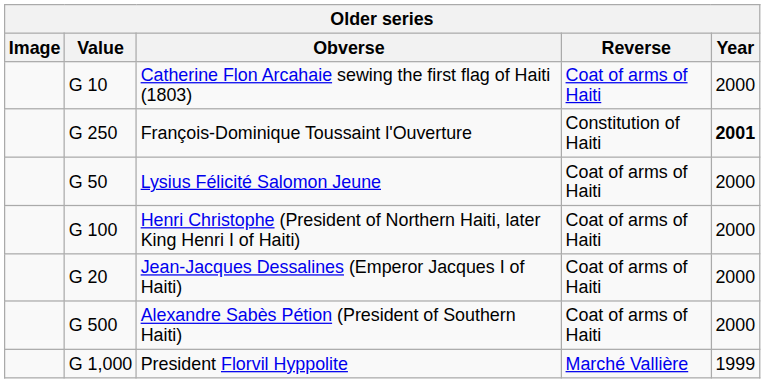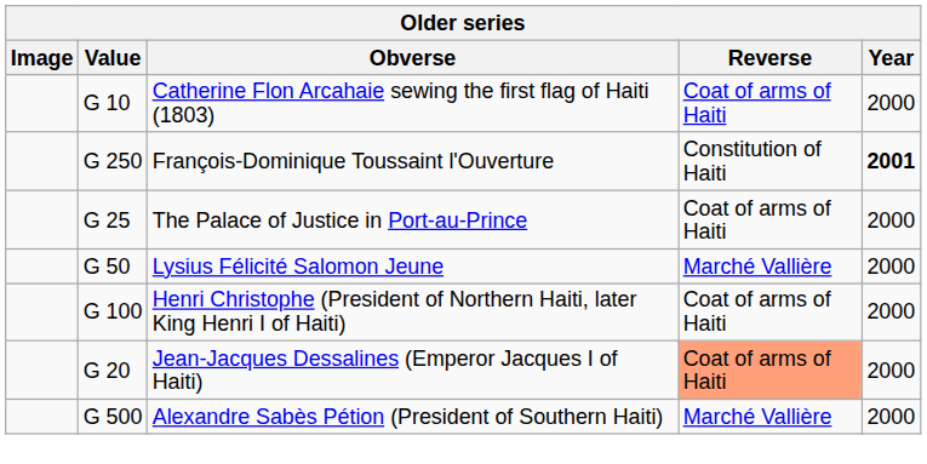+ row: G 25 | The Palace of Justice in Port-au-Prince | Coat of arms of Haiti | 2000
Lysius Félicité Salomon Jeune | Reverse: Coat of arms of Haiti -> Marché Vallière
Jean-Jacques Dessalines (Emperor Jacques I of Haiti) | Reverse: no background -> lightsalmon background
Alexandre Sabès Pétion (President of Southern Haiti) | Reverse: Coat of arms of Haiti -> Marché Vallière
- row: G 1,000 | President Florvil Hyppolite | Marché Vallière | 1999
